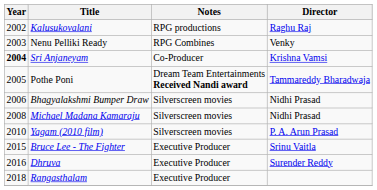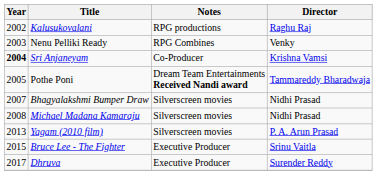Bhagyalakshmi Bumper Draw | Year: 2006 -> 2007
Yagam (2010 film) | Year: 2010 -> 2013
Dhruva | Year: 2016 -> 2017
- row: 2018 | Rangasthalam | Executive Producer
